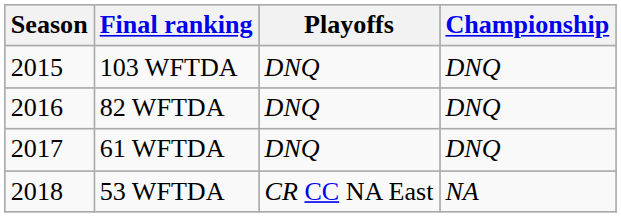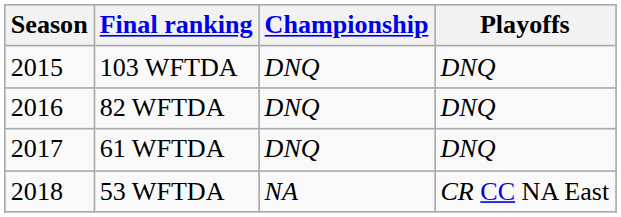columns swapped: Playoffs <-> Championship
